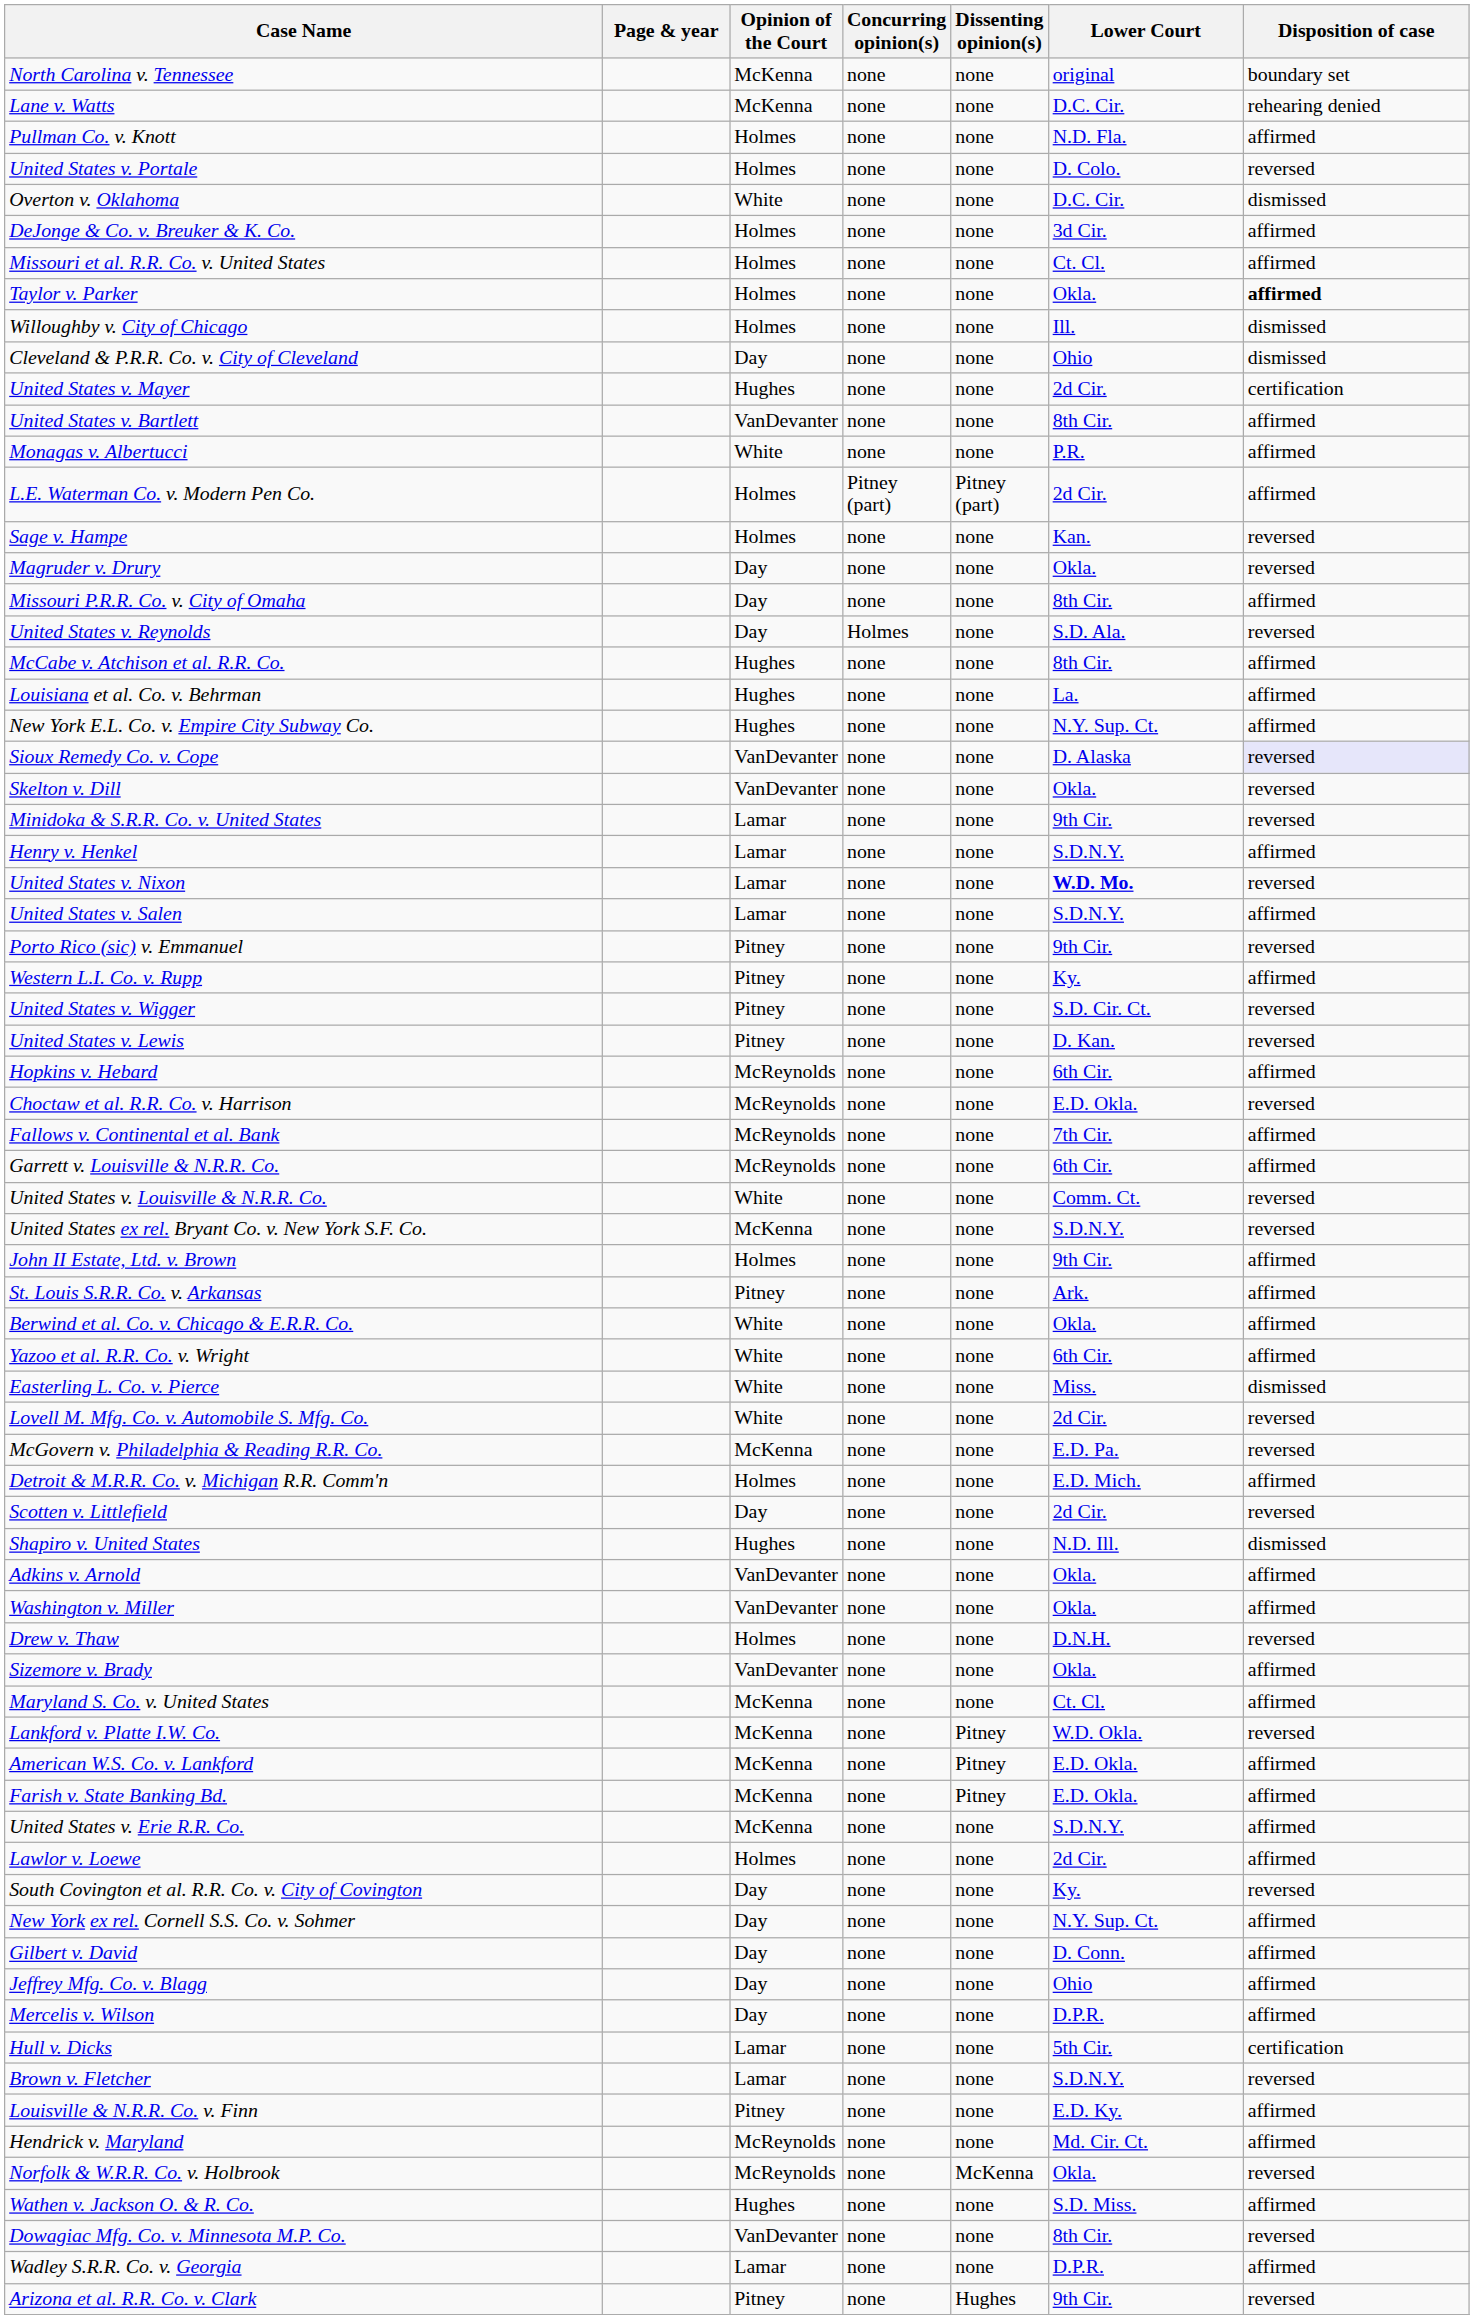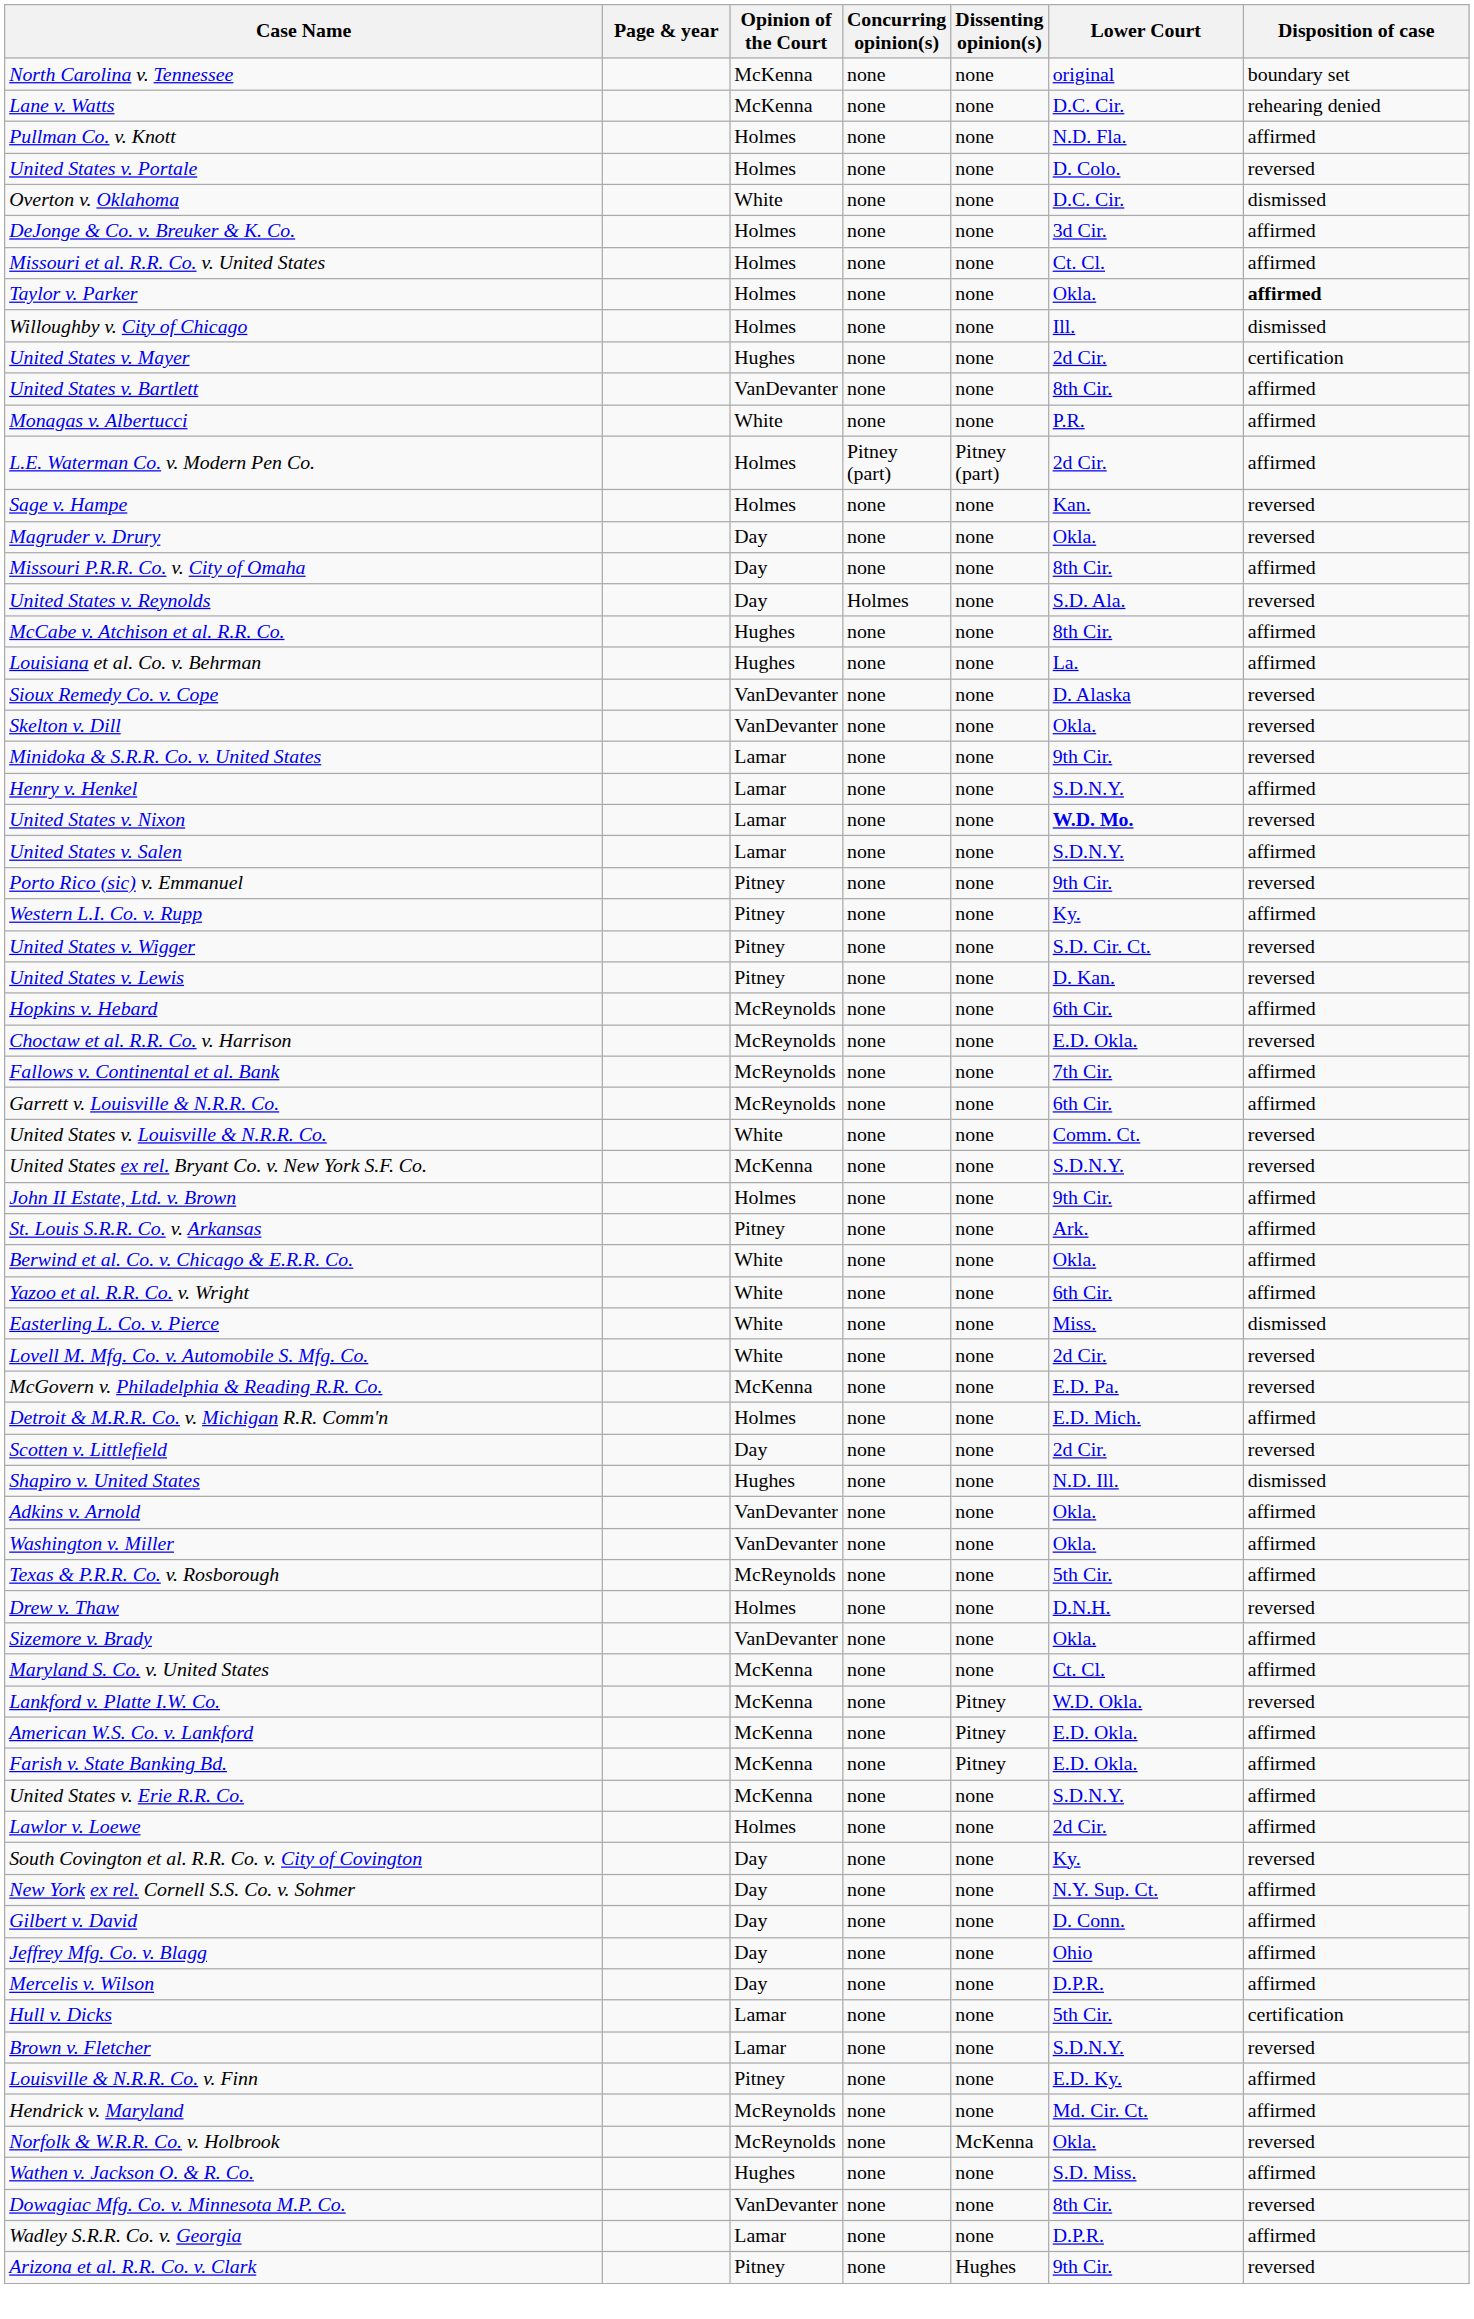- row: Cleveland & P.R.R. Co. v. City of Cleveland | Day | none | none | Ohio | dismissed
- row: New York E.L. Co. v. Empire City Subway Co. | Hughes | none | none | N.Y. Sup. Ct. | affirmed
Sioux Remedy Co. v. Cope | Disposition of case: lavender background -> no background
+ row: Texas & P.R.R. Co. v. Rosborough | McReynolds | none | none | 5th Cir. | affirmed
